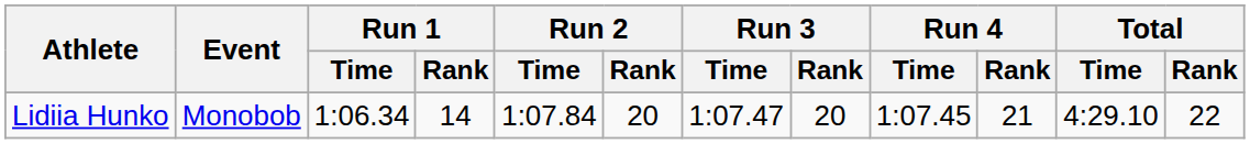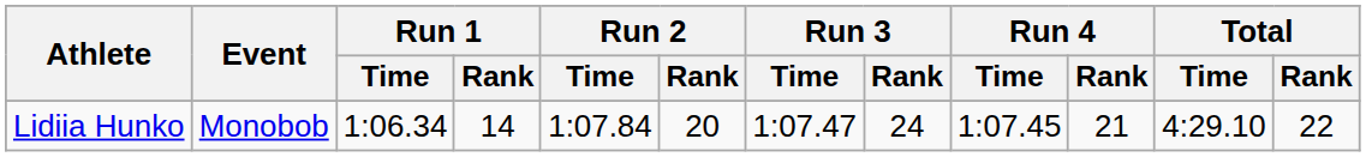Lidiia Hunko | Run 3 / Rank: 20 -> 24
